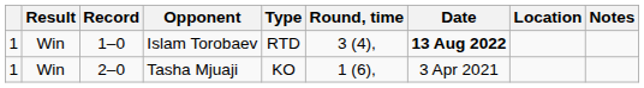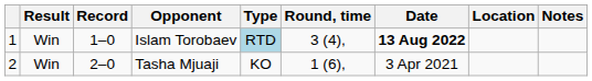Islam Torobaev | Type: no background -> lightblue background
Tasha Mjuaji | column 1: 1 -> 2
